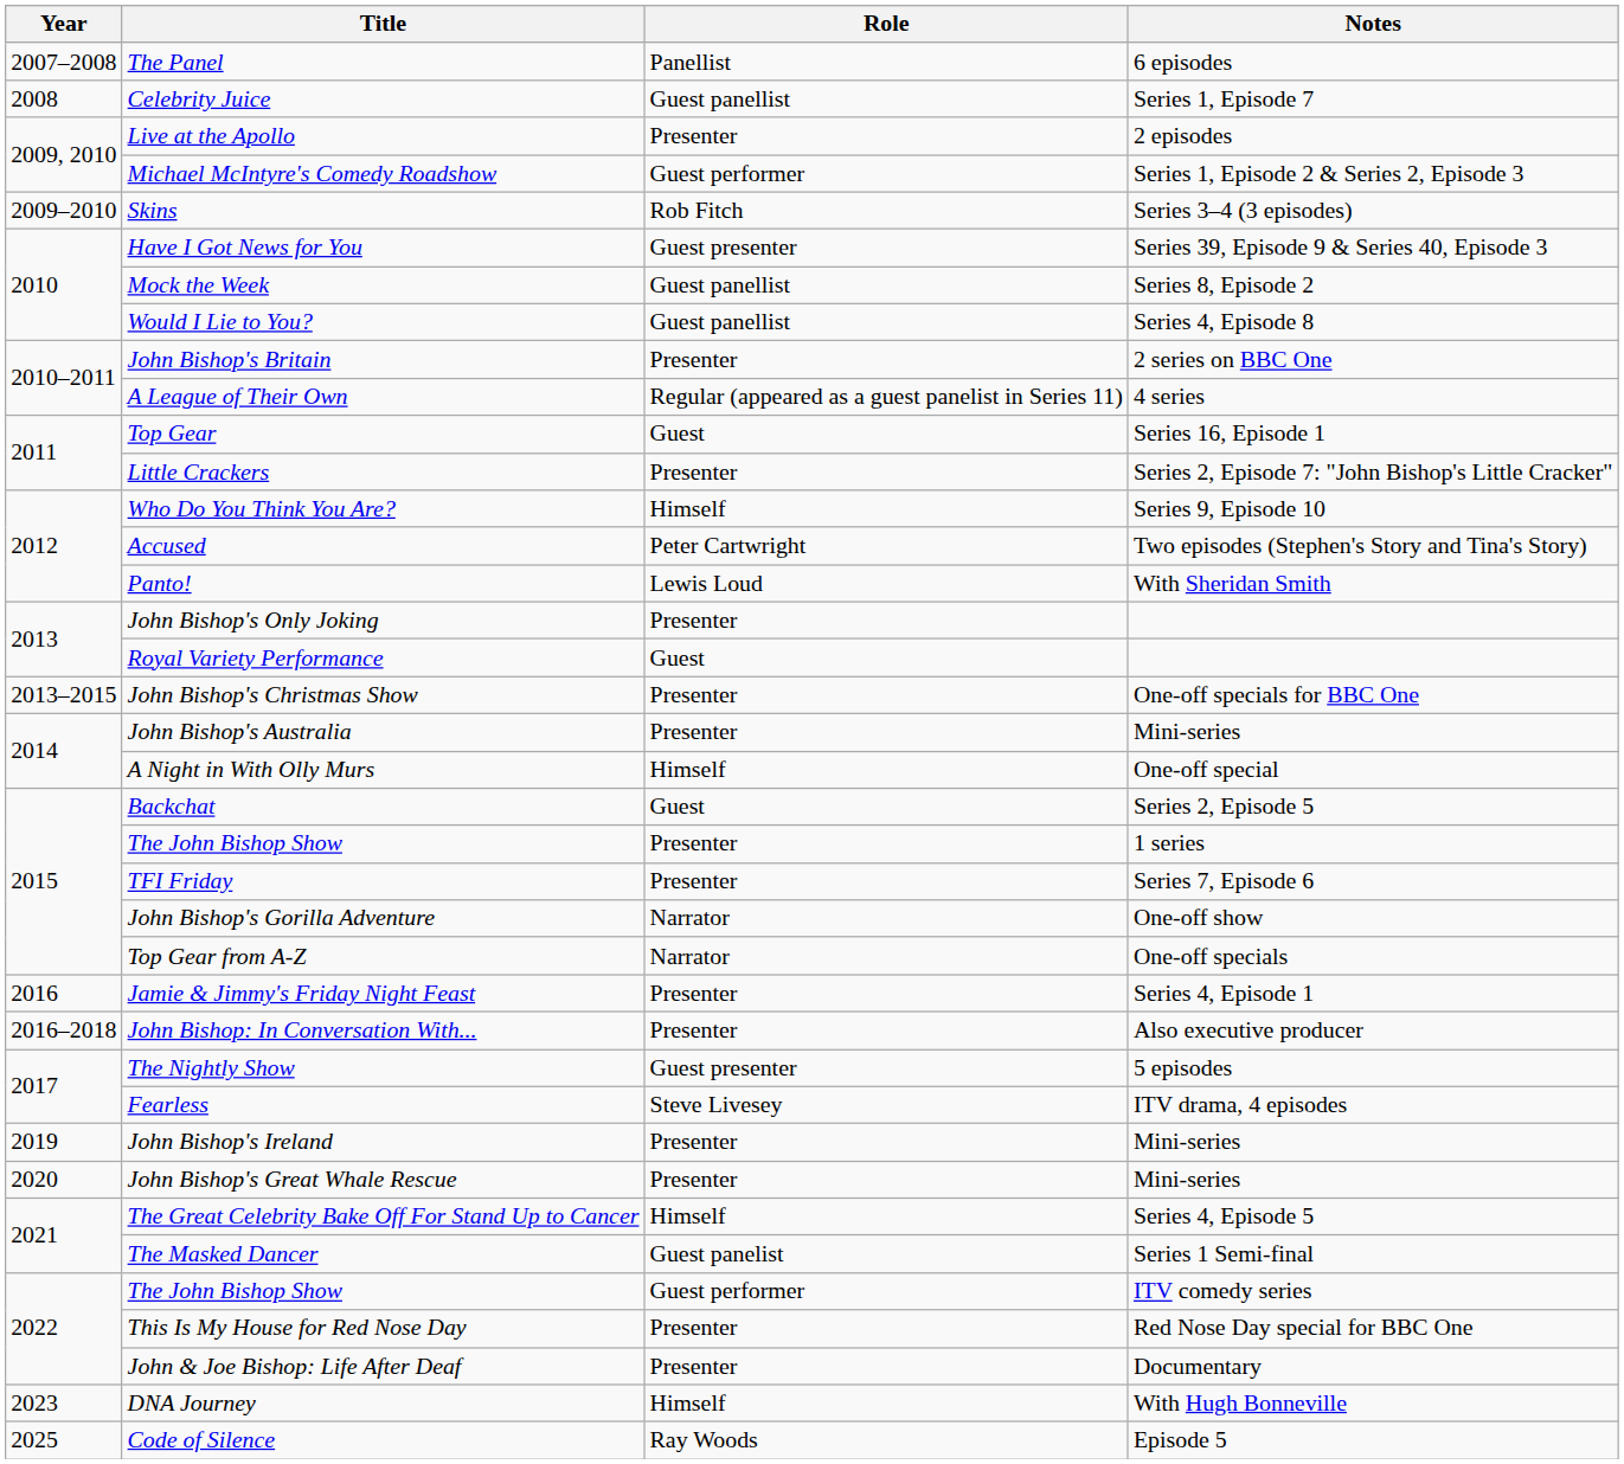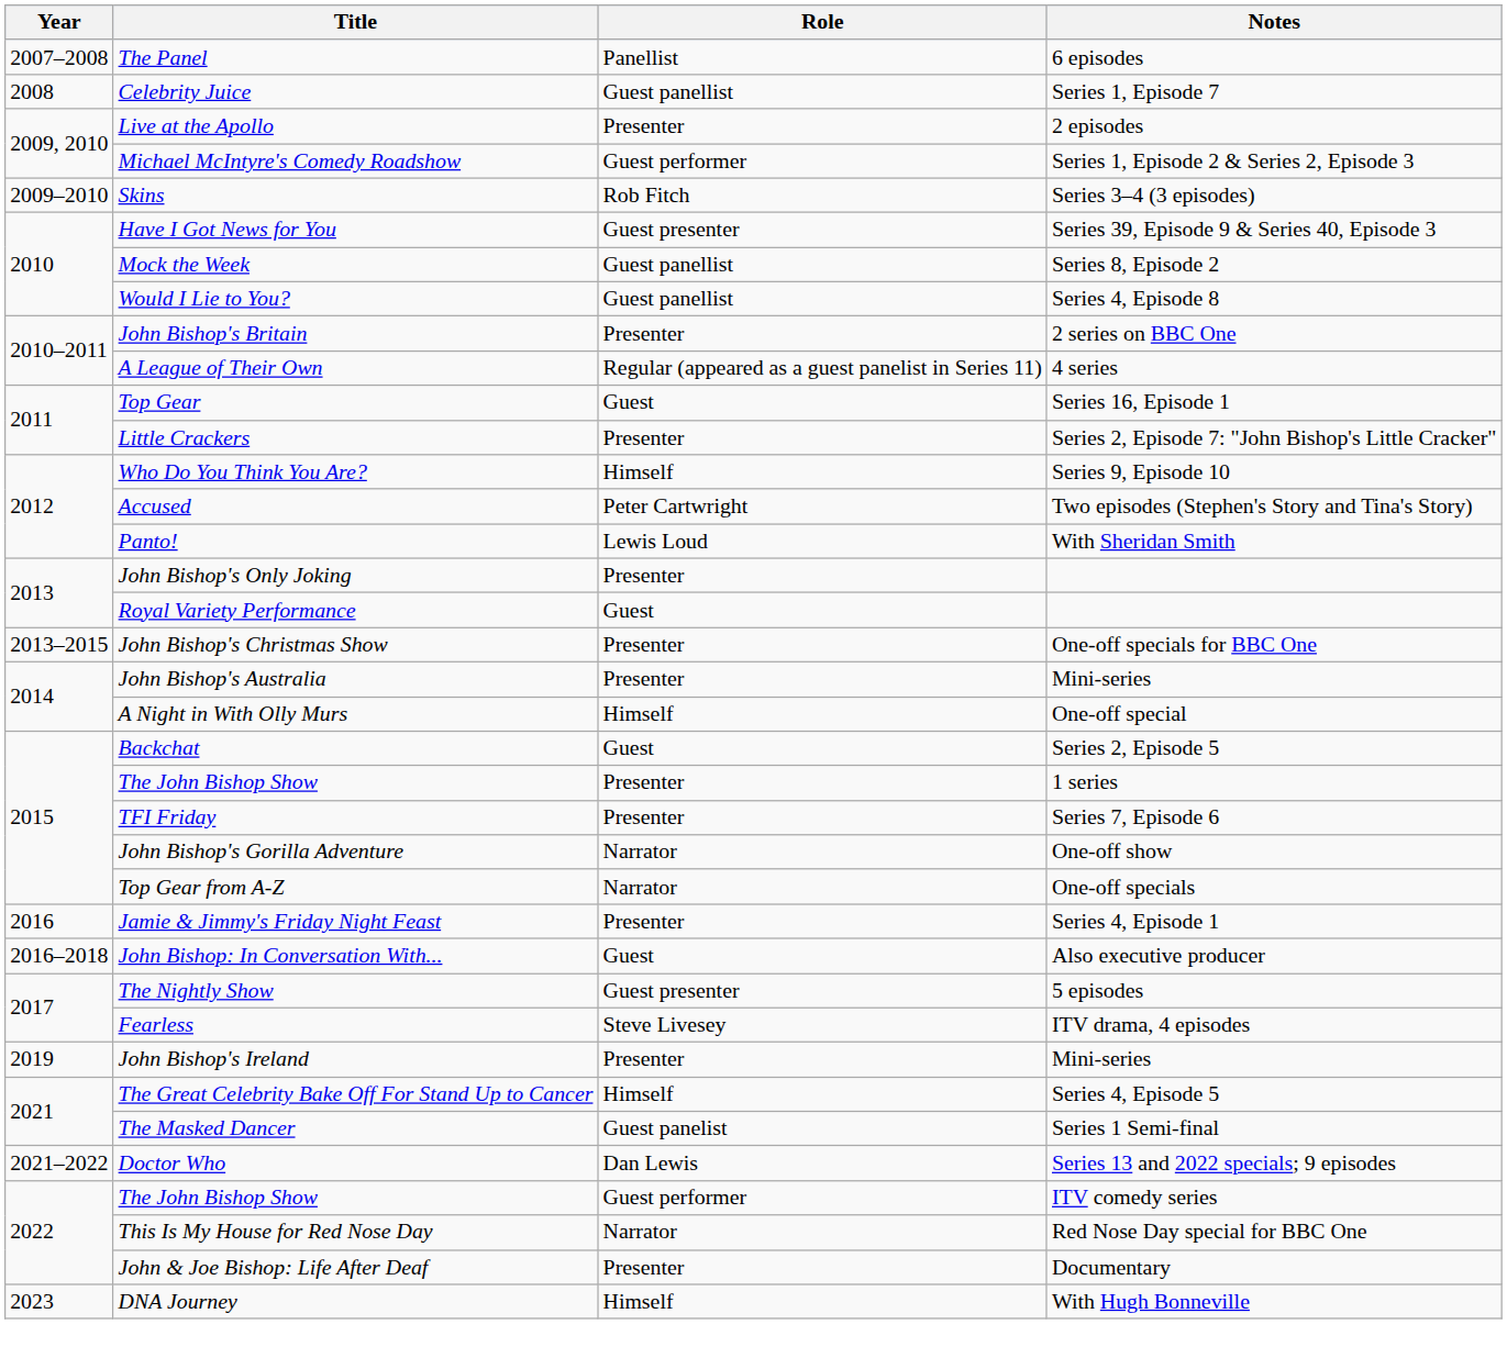John Bishop: In Conversation With... | Role: Presenter -> Guest
- row: 2020 | John Bishop's Great Whale Rescue | Presenter | Mini-series
+ row: 2021–2022 | Doctor Who | Dan Lewis | Series 13 and 2022 specials; 9 episodes
This Is My House for Red Nose Day | Role: Presenter -> Narrator
- row: 2025 | Code of Silence | Ray Woods | Episode 5
